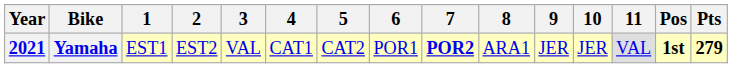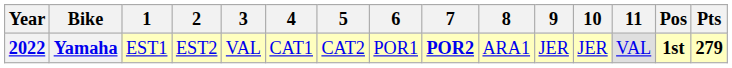Yamaha | Year: 2021 -> 2022
